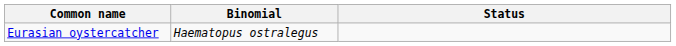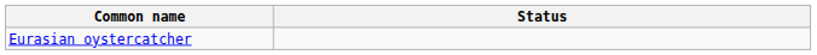- column: Binomial | Haematopus ostralegus
